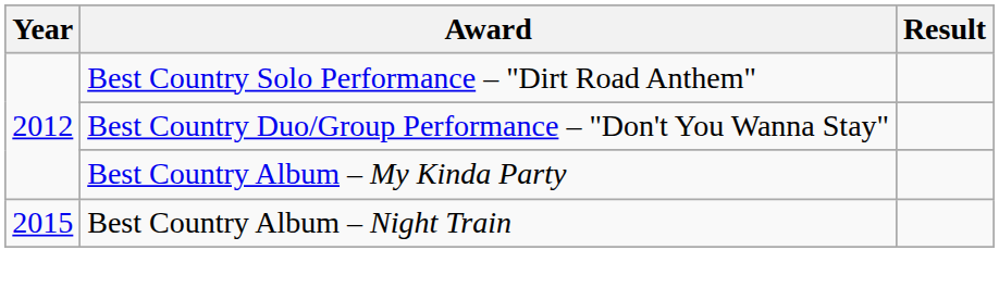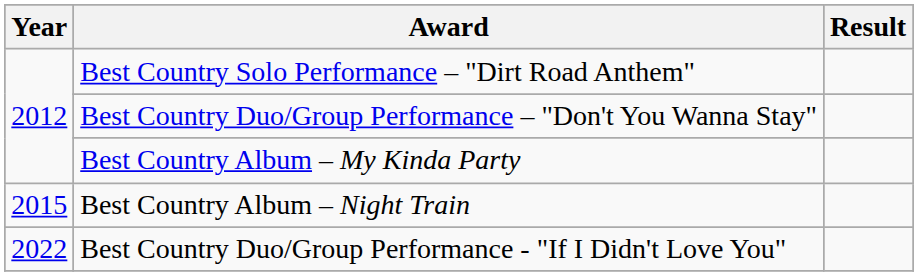+ row: 2022 | Best Country Duo/Group Performance - "If I Didn't Love You"
